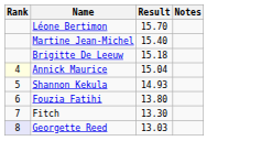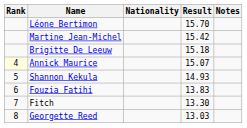+ column: Nationality
Martine Jean-Michel | Result: 15.40 -> 15.42
Annick Maurice | Result: 15.04 -> 15.07
Fouzia Fatihi | Result: 13.80 -> 13.83
Georgette Reed | Rank: lavender background -> no background
